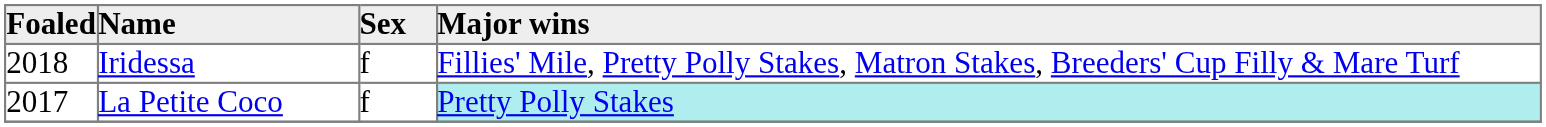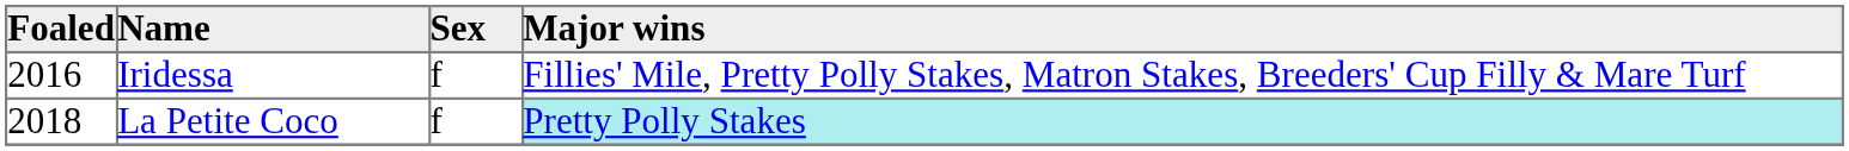Iridessa | Foaled: 2018 -> 2016
La Petite Coco | Foaled: 2017 -> 2018
